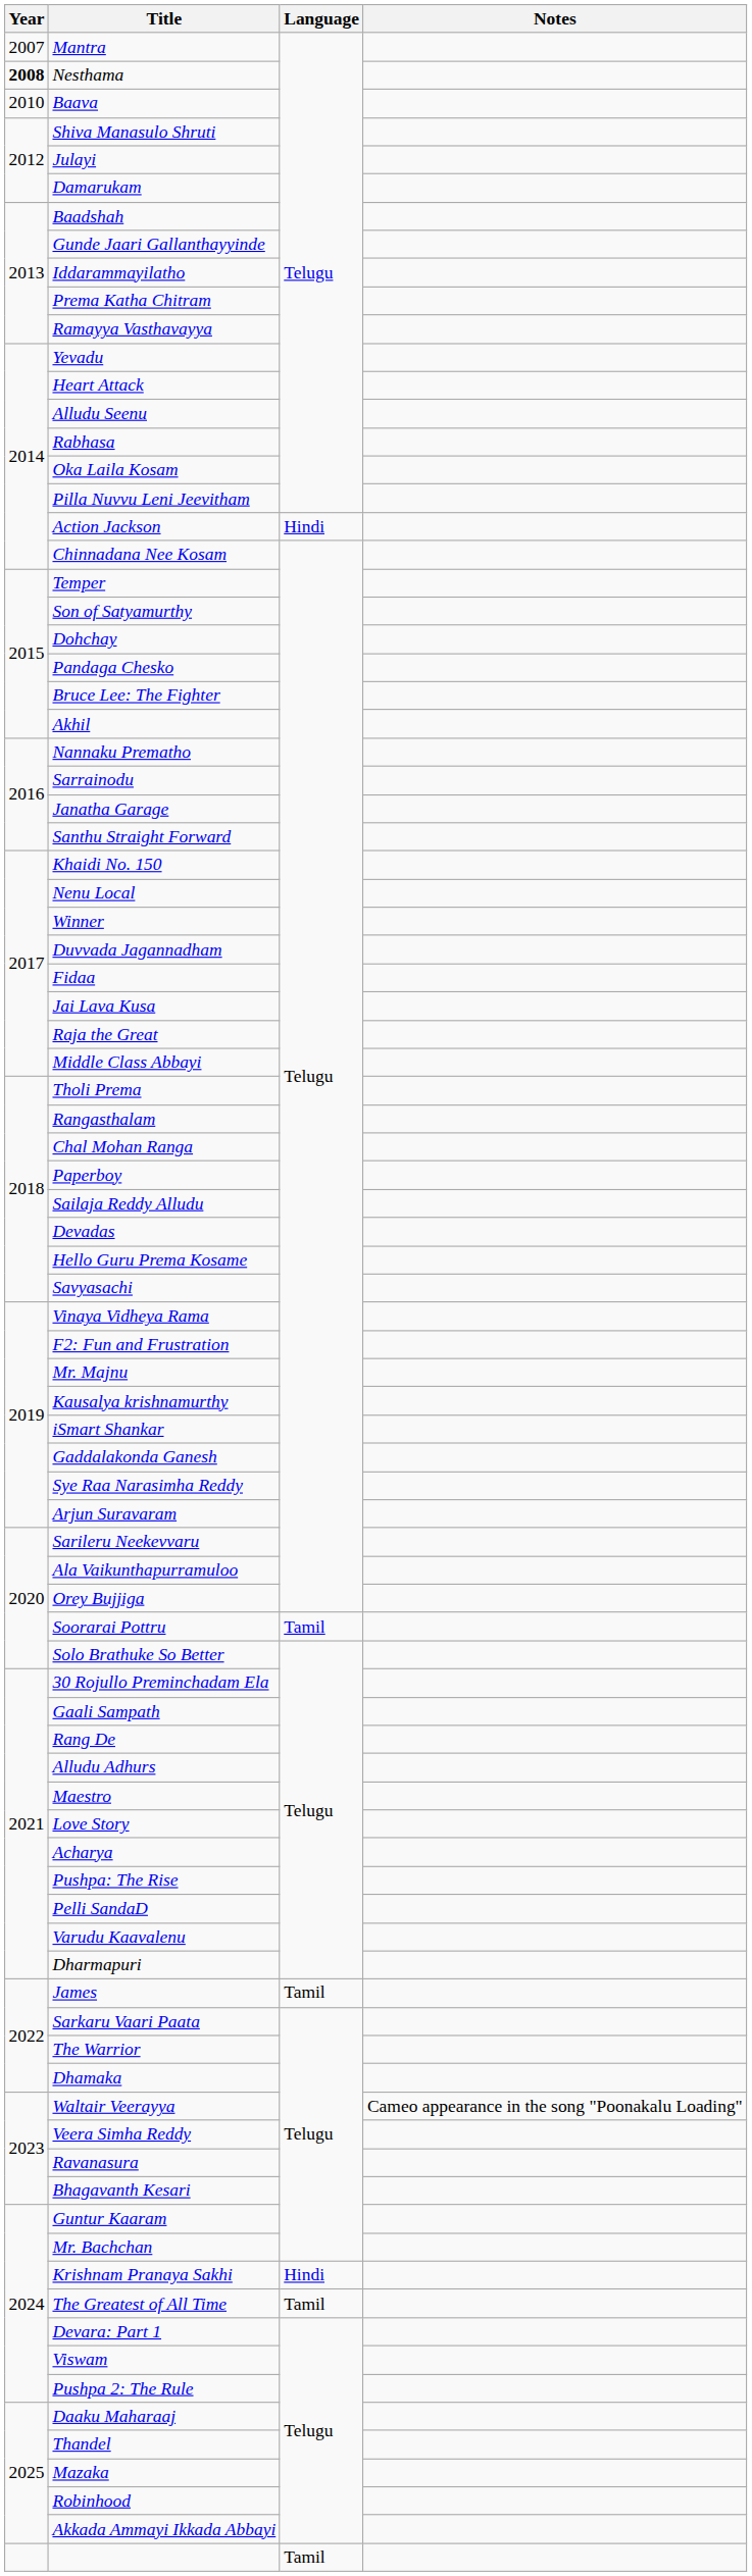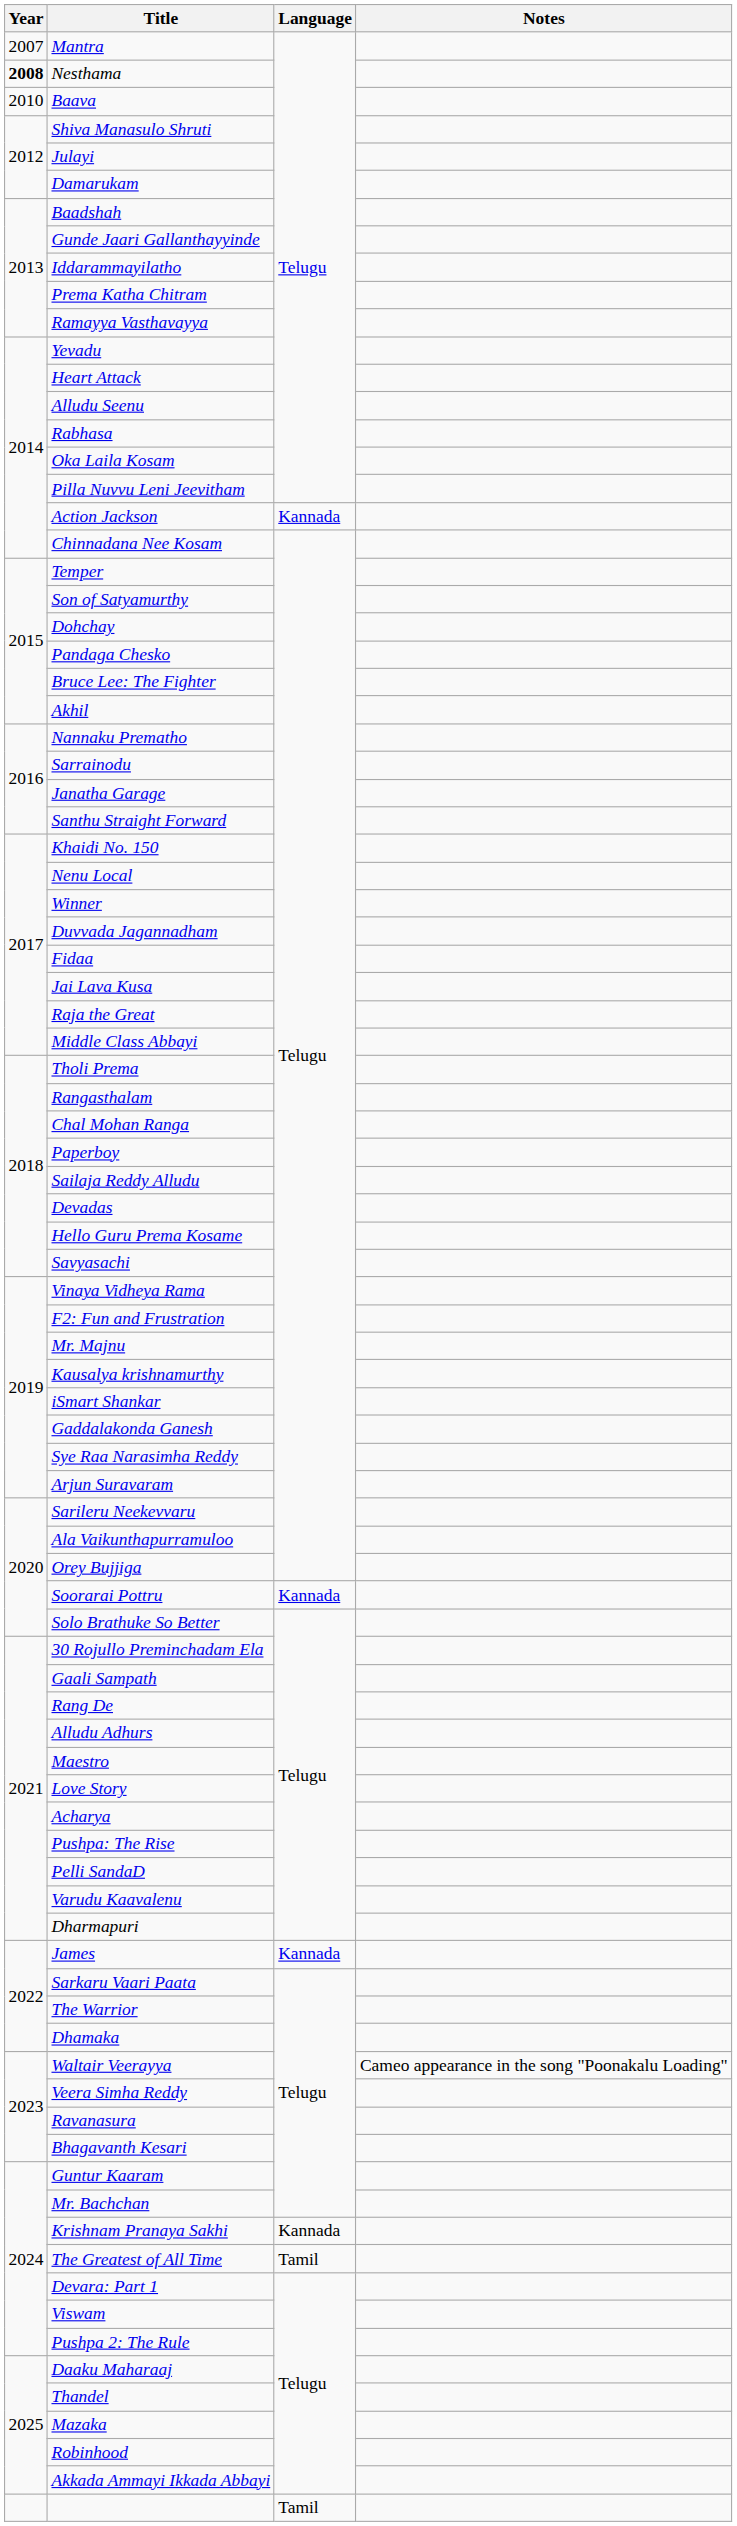Action Jackson | Language: Hindi -> Kannada
Soorarai Pottru | Language: Tamil -> Kannada
James | Language: Tamil -> Kannada
Krishnam Pranaya Sakhi | Language: Hindi -> Kannada
